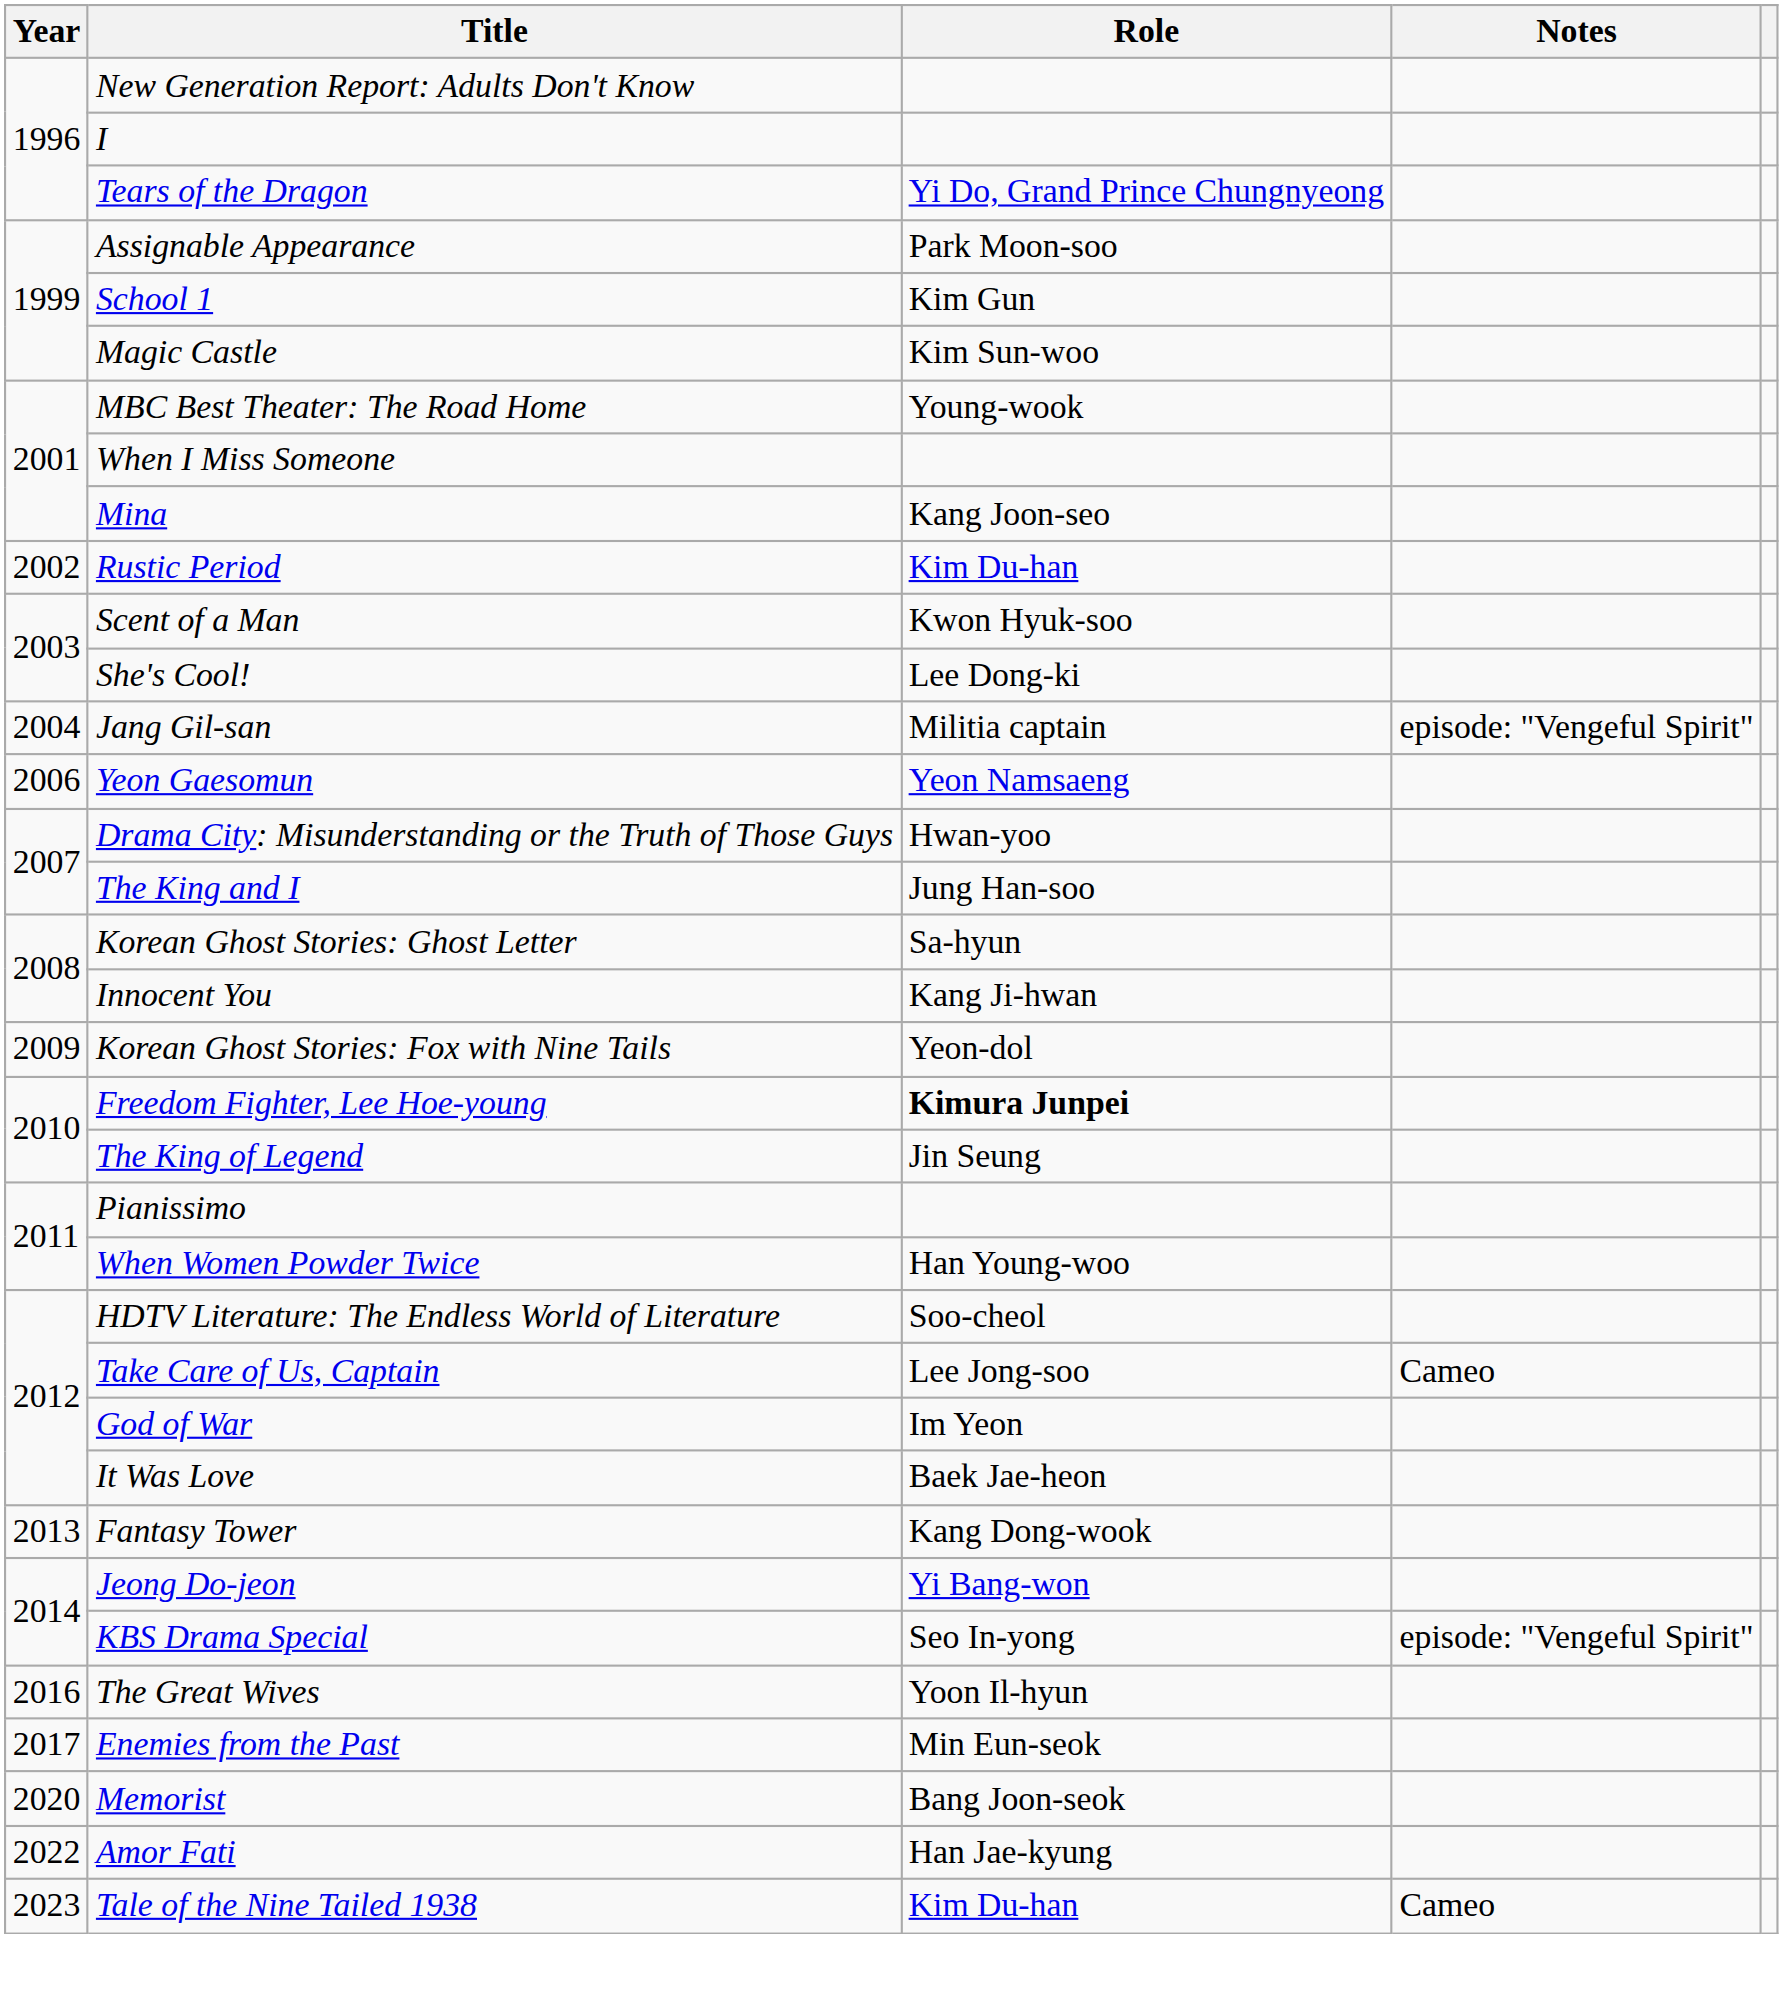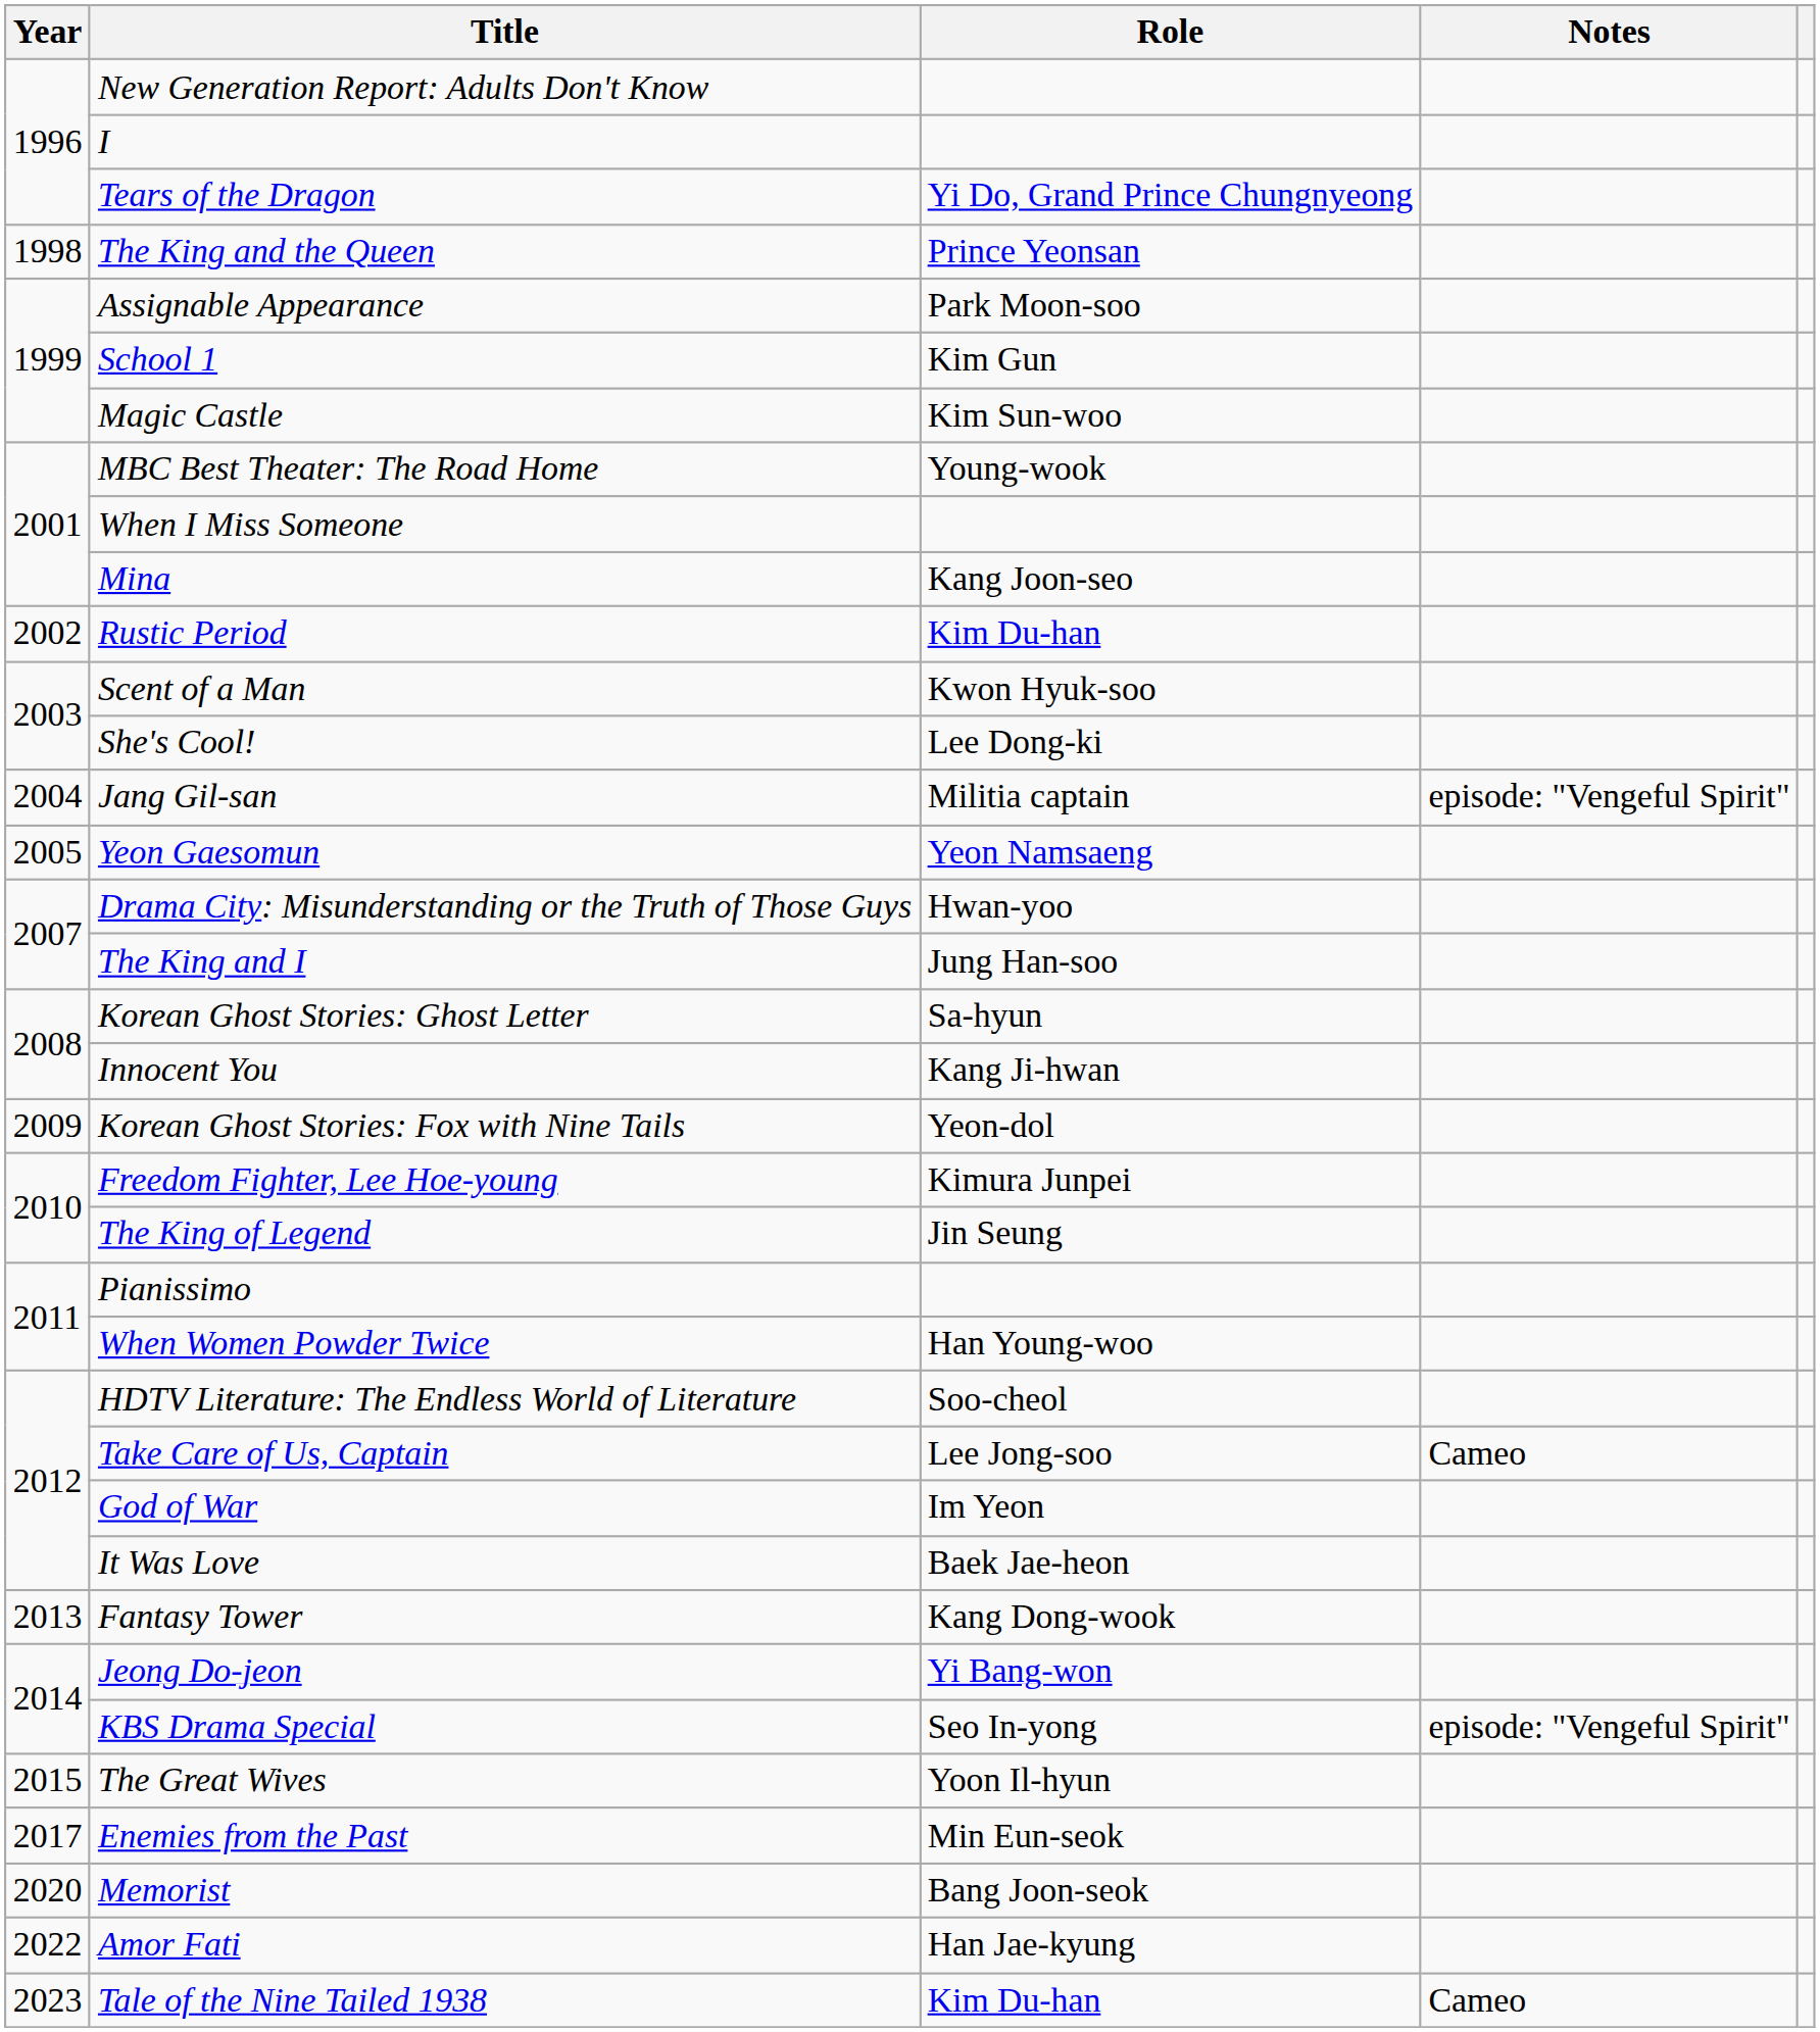+ row: 1998 | The King and the Queen | Prince Yeonsan
Yeon Gaesomun | Year: 2006 -> 2005
Freedom Fighter, Lee Hoe-young | Role: bold -> normal
The Great Wives | Year: 2016 -> 2015
